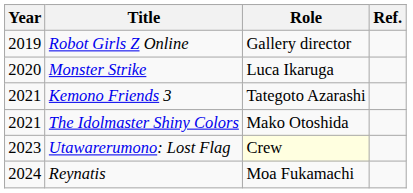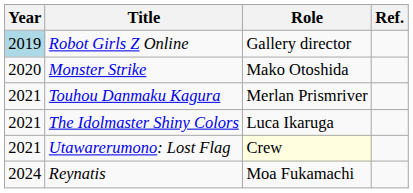Robot Girls Z Online | Year: no background -> lightblue background
Monster Strike | Role: Luca Ikaruga -> Mako Otoshida
- row: 2021 | Kemono Friends 3 | Tategoto Azarashi
+ row: 2021 | Touhou Danmaku Kagura | Merlan Prismriver
The Idolmaster Shiny Colors | Role: Mako Otoshida -> Luca Ikaruga
Utawarerumono: Lost Flag | Year: 2023 -> 2021
